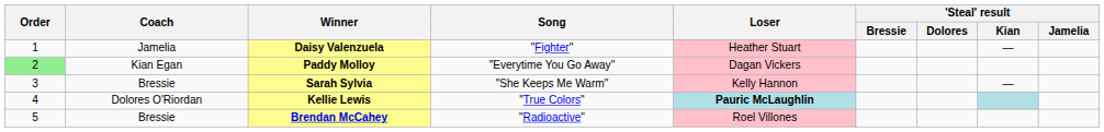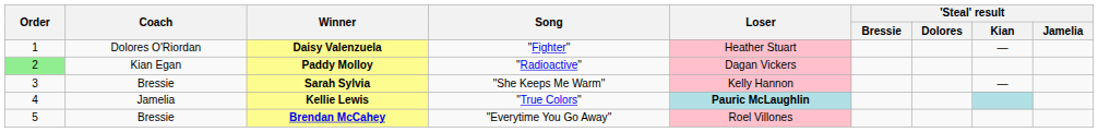Daisy Valenzuela | Coach: Jamelia -> Dolores O'Riordan
Paddy Molloy | Song: "Everytime You Go Away" -> "Radioactive"
Kellie Lewis | Coach: Dolores O'Riordan -> Jamelia
Brendan McCahey | Song: "Radioactive" -> "Everytime You Go Away"
